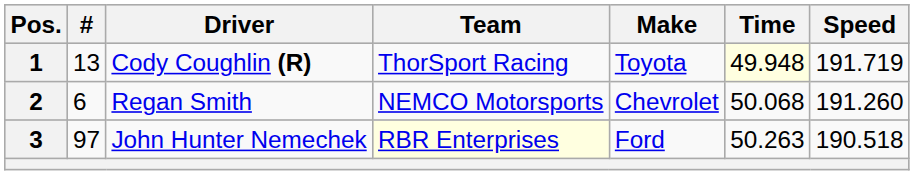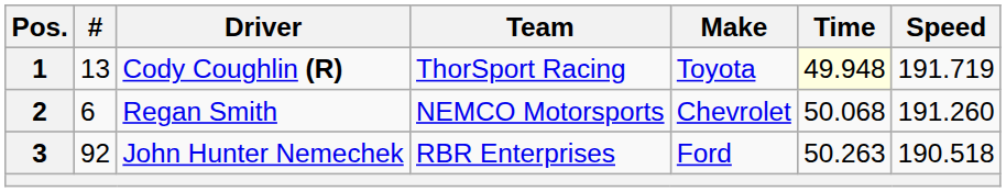3 | #: 97 -> 92
3 | Team: lightyellow background -> no background
